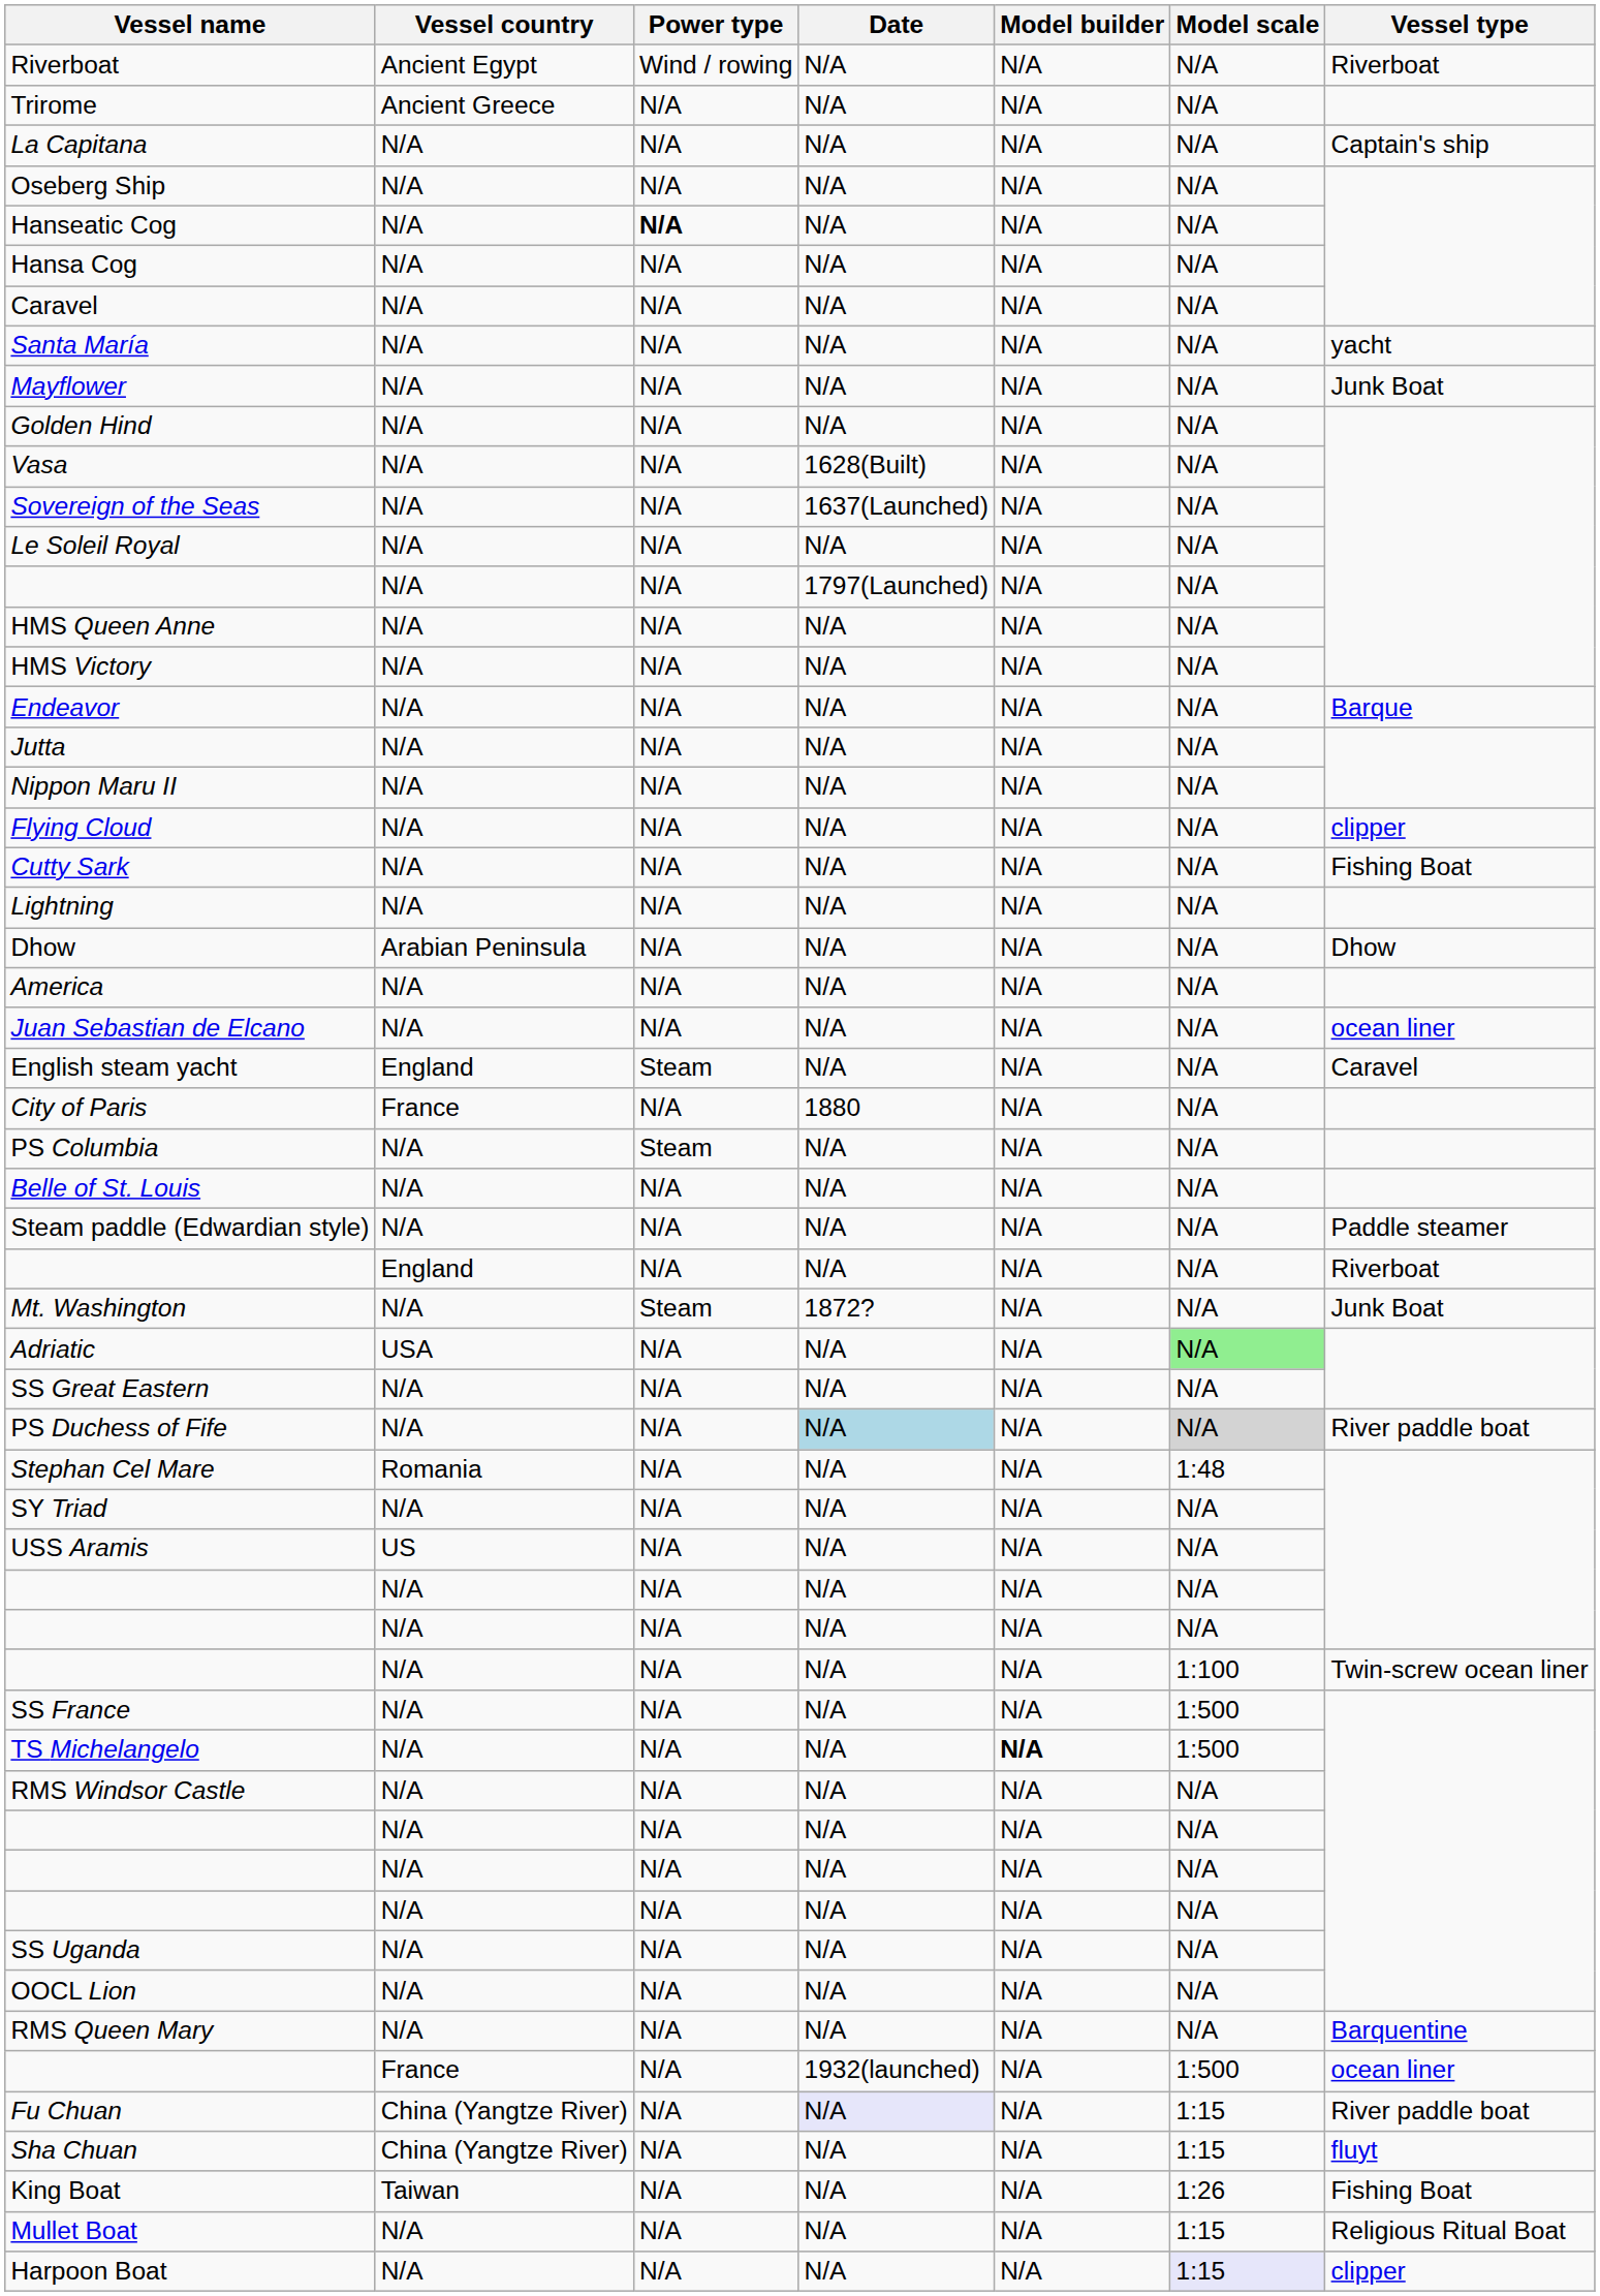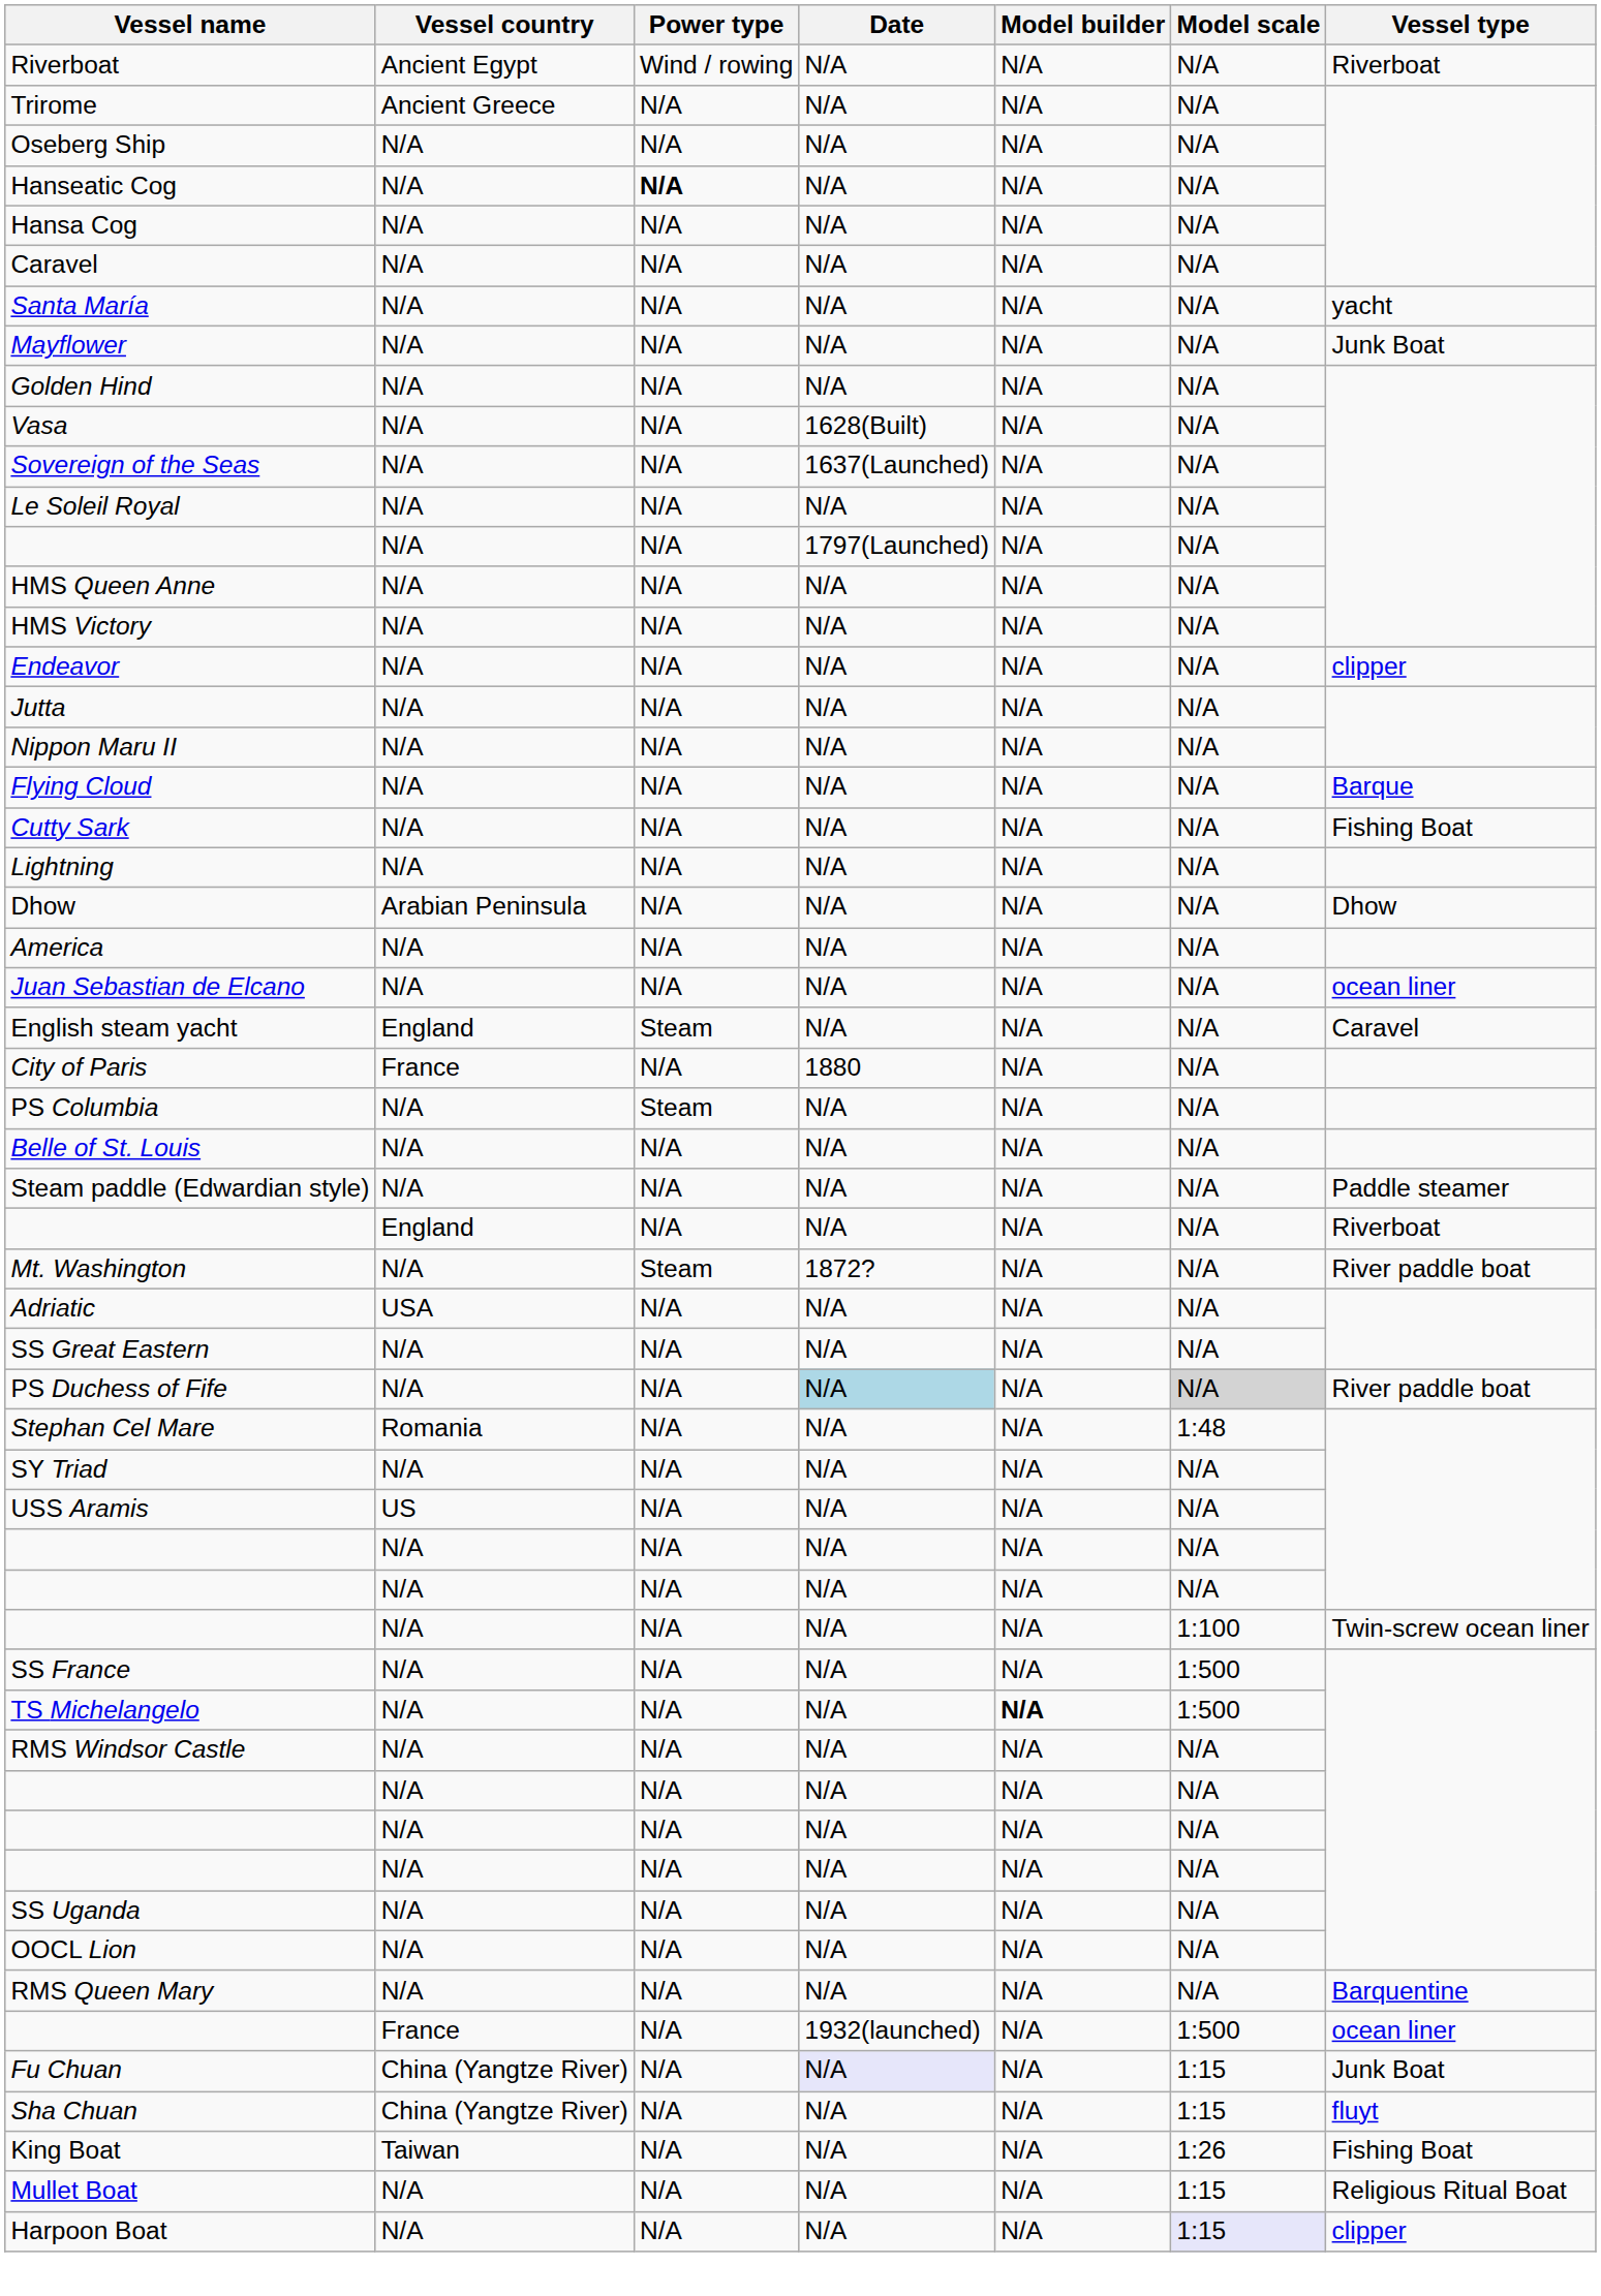- row: La Capitana | N/A | N/A | N/A | N/A | N/A | Captain's ship
Endeavor | Vessel type: Barque -> clipper
Flying Cloud | Vessel type: clipper -> Barque
Mt. Washington | Vessel type: Junk Boat -> River paddle boat
Adriatic | Model scale: lightgreen background -> no background
Fu Chuan | Vessel type: River paddle boat -> Junk Boat
